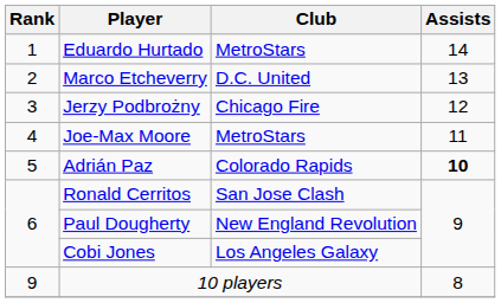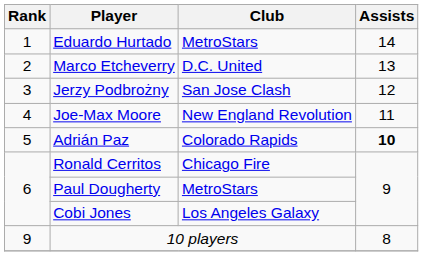Jerzy Podbrożny | Club: Chicago Fire -> San Jose Clash
Joe-Max Moore | Club: MetroStars -> New England Revolution
Ronald Cerritos | Club: San Jose Clash -> Chicago Fire
Paul Dougherty | Club: New England Revolution -> MetroStars
